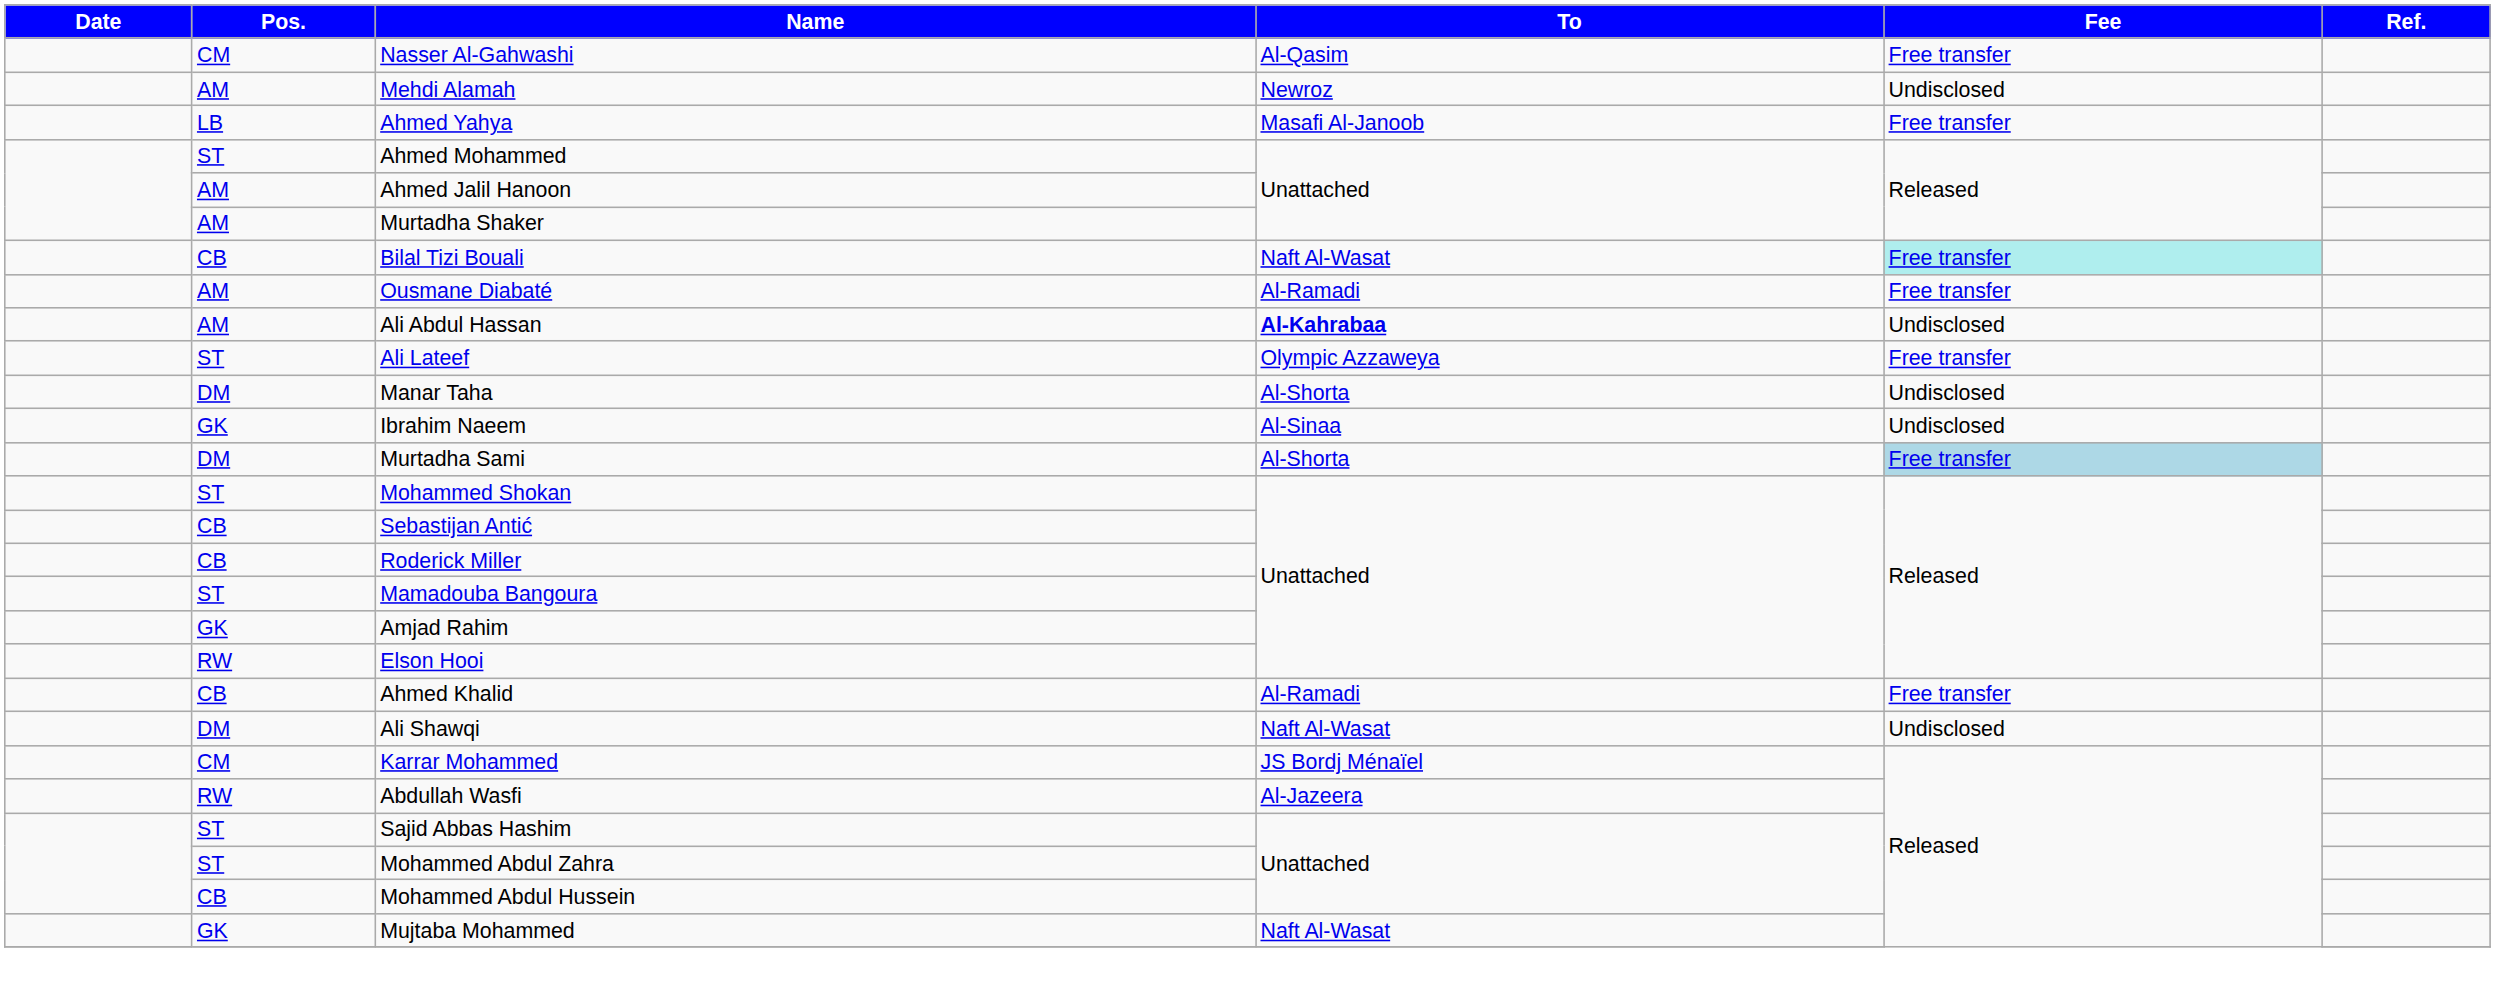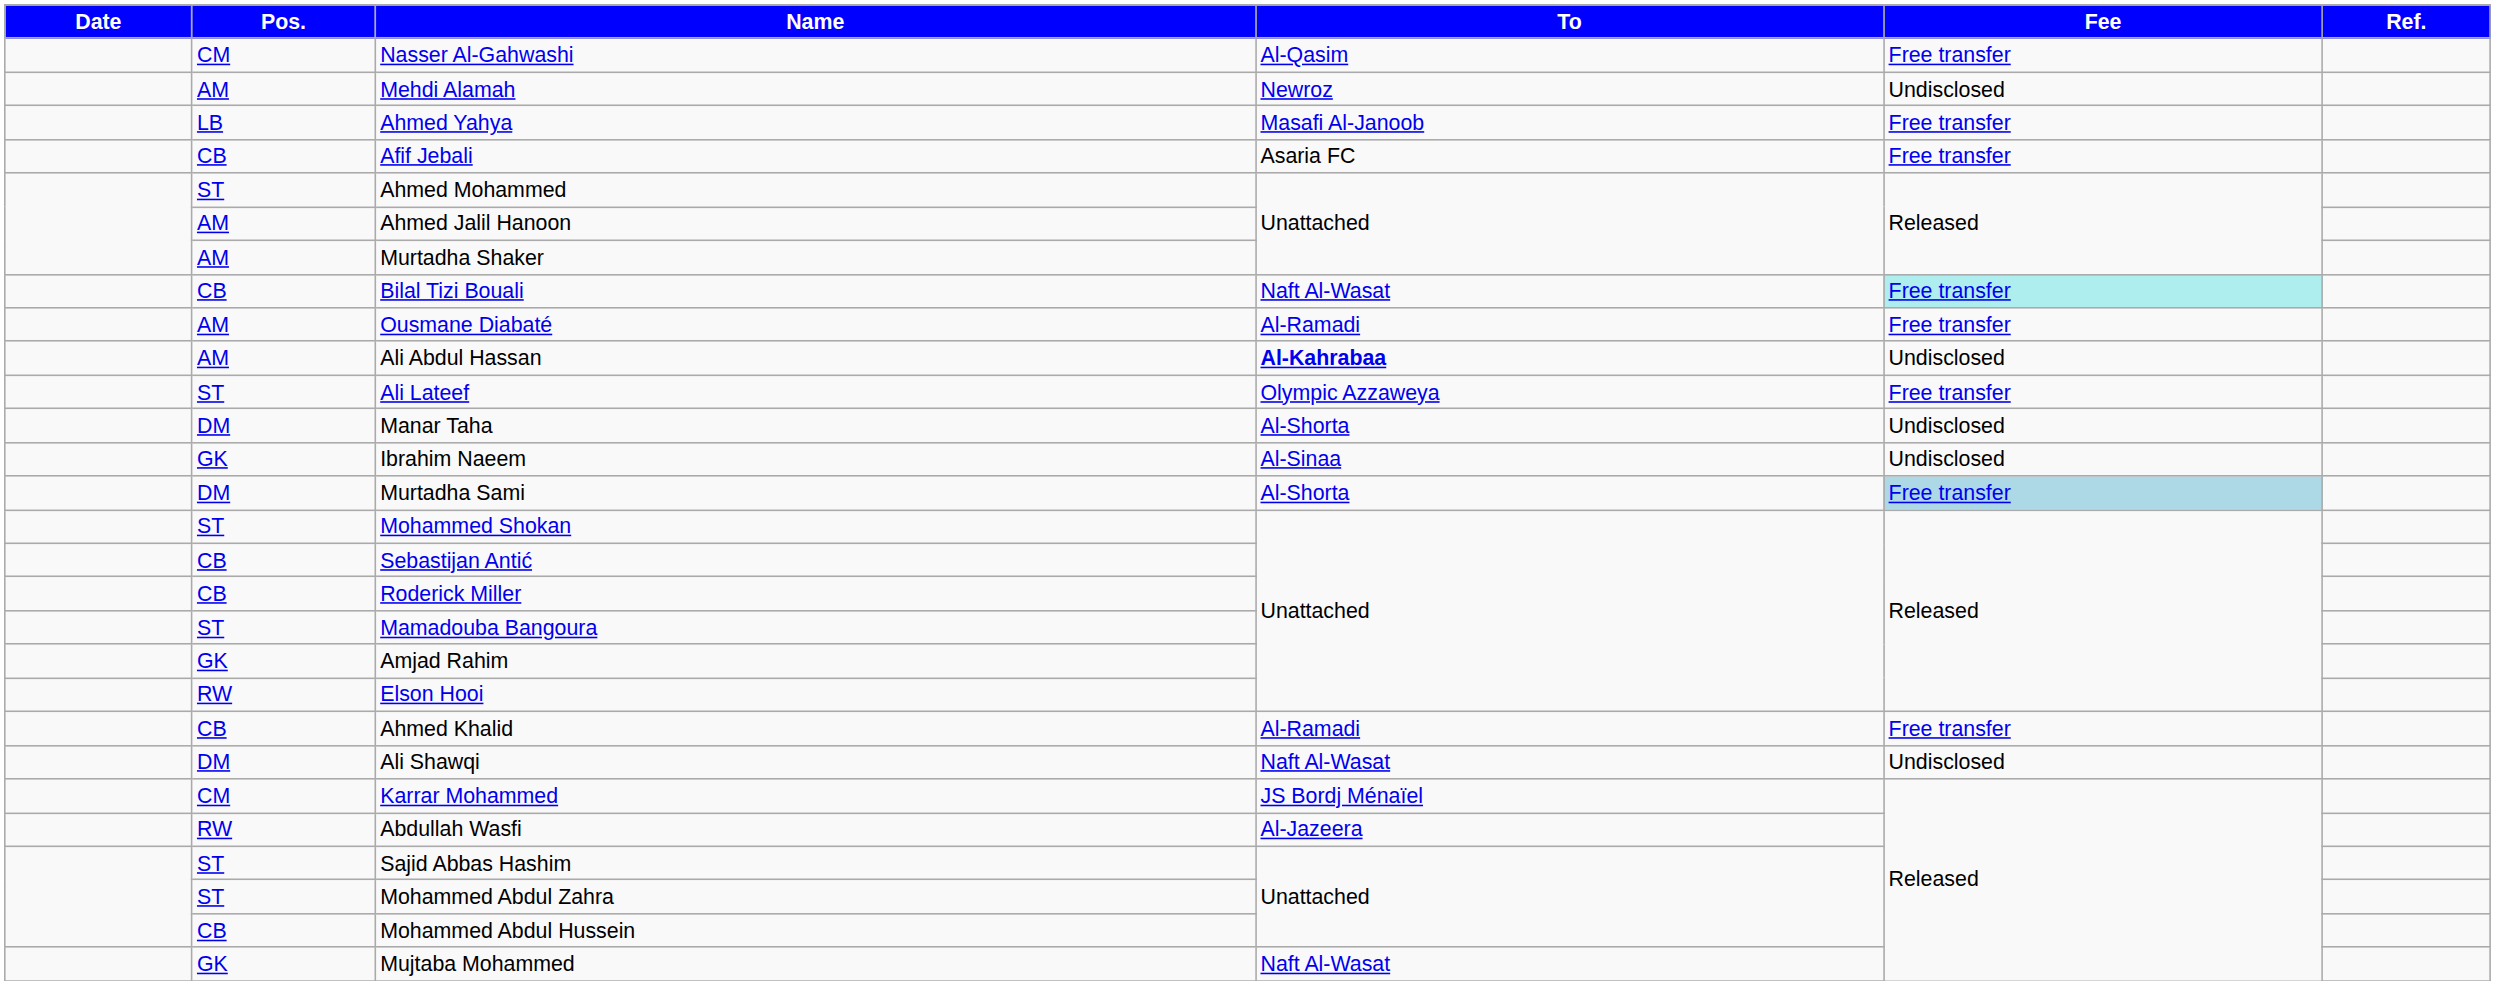+ row: CB | Afif Jebali | Asaria FC | Free transfer
